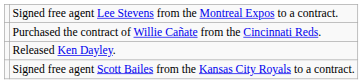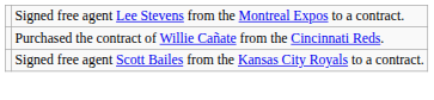- row: Released Ken Dayley.
